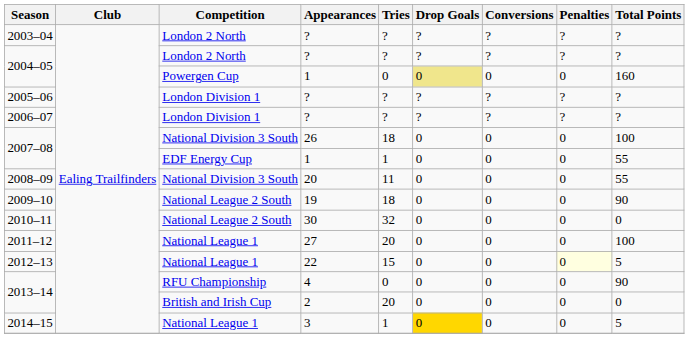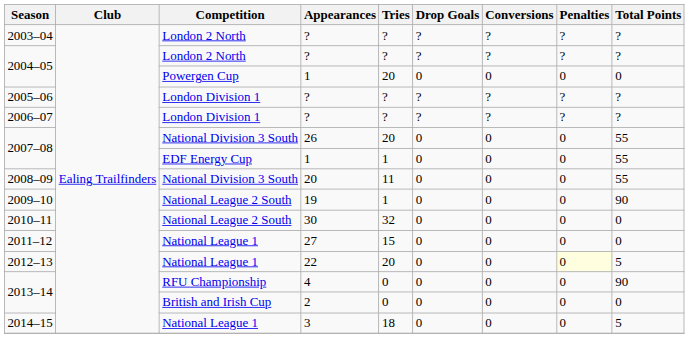2004–05 / 1 | Tries: 0 -> 20
2004–05 / 1 | Drop Goals: khaki background -> no background
2004–05 / 1 | Total Points: 160 -> 0
2007–08 / 26 | Tries: 18 -> 20
2007–08 / 26 | Total Points: 100 -> 55
2009–10 | Tries: 18 -> 1
2011–12 | Tries: 20 -> 15
2011–12 | Total Points: 100 -> 0
2012–13 | Tries: 15 -> 20
2013–14 / 2 | Tries: 20 -> 0
2014–15 | Tries: 1 -> 18
2014–15 | Drop Goals: gold background -> no background
